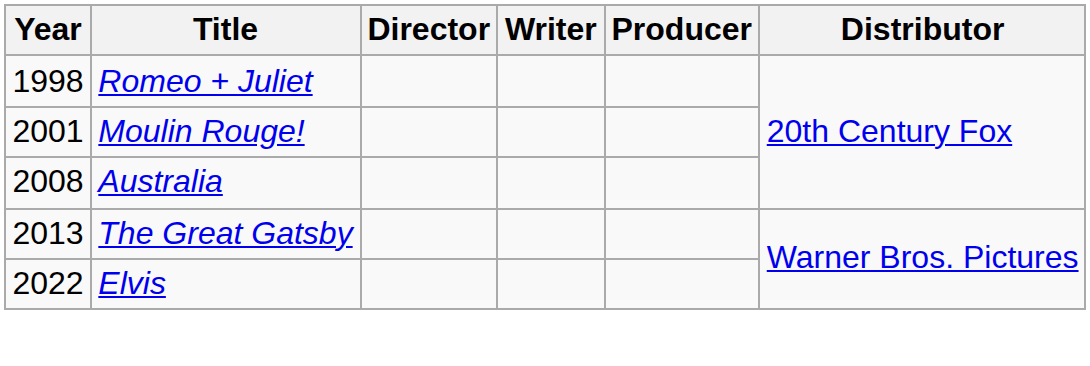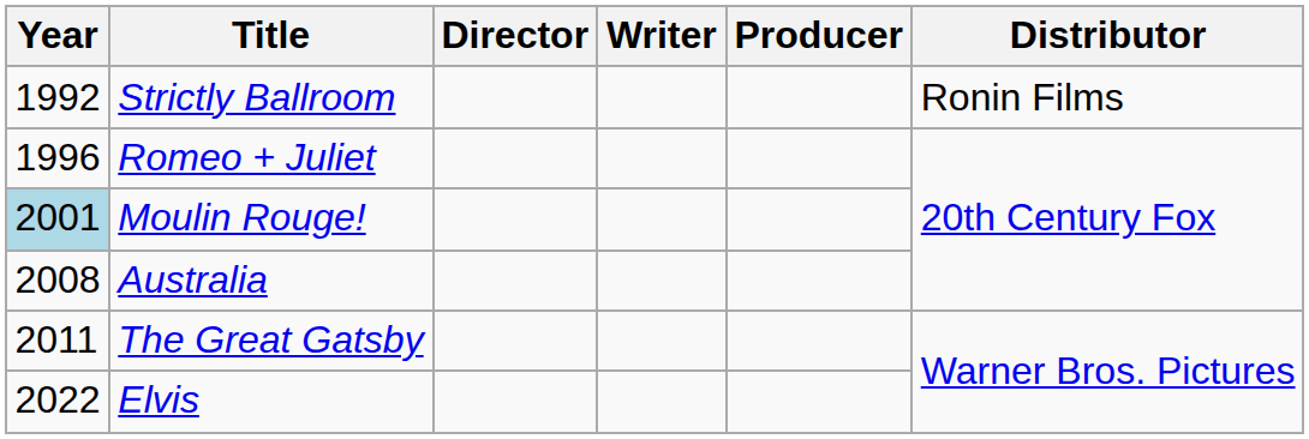+ row: 1992 | Strictly Ballroom | Ronin Films
Romeo + Juliet | Year: 1998 -> 1996
Moulin Rouge! | Year: no background -> lightblue background
The Great Gatsby | Year: 2013 -> 2011
